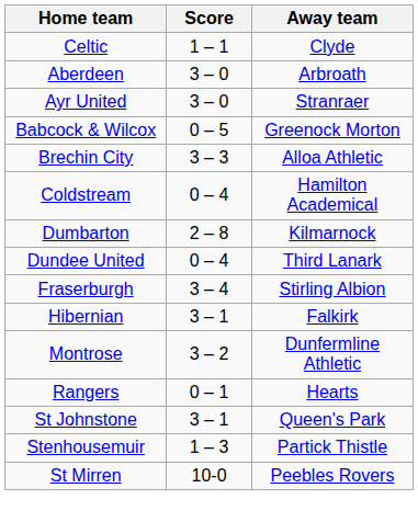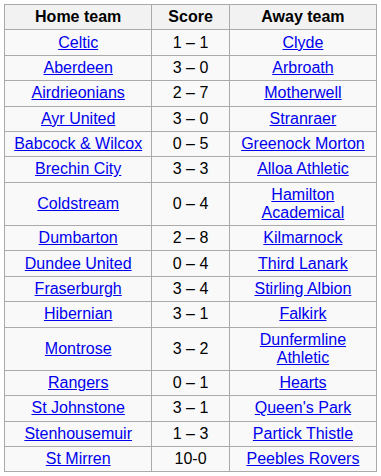+ row: Airdrieonians | 2 – 7 | Motherwell
